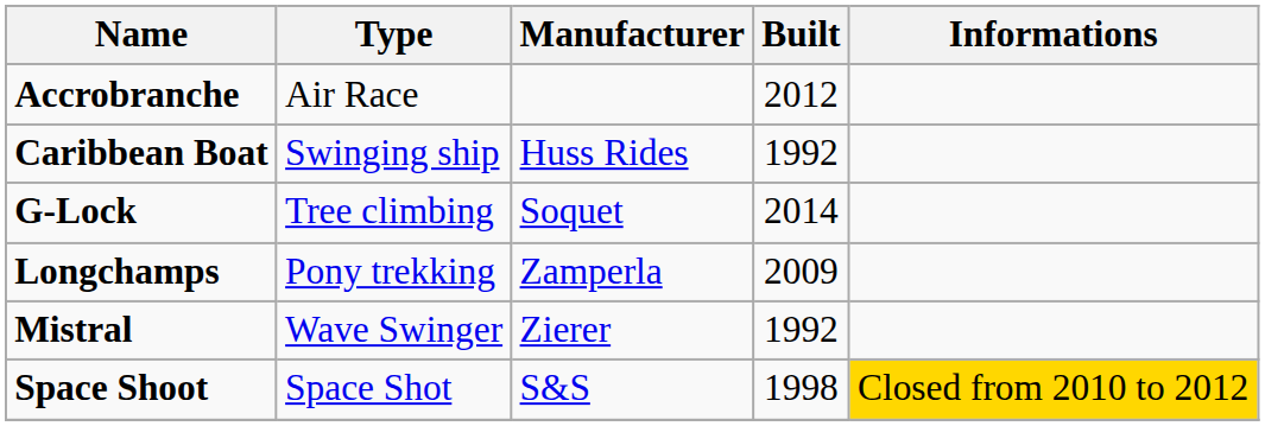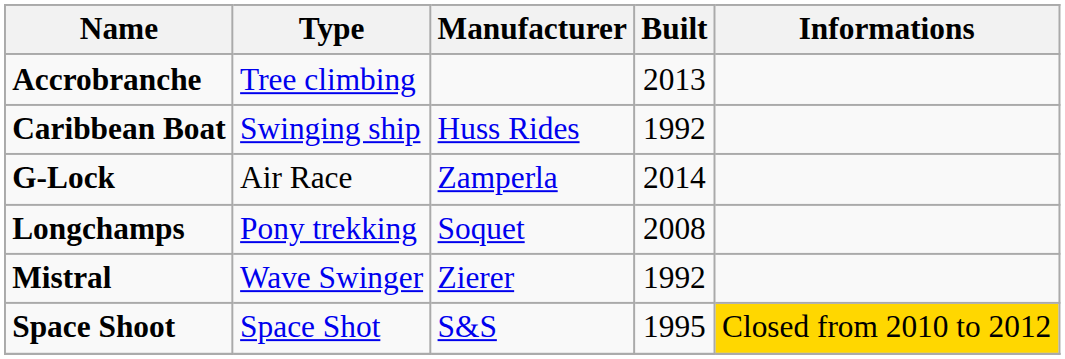Accrobranche | Type: Air Race -> Tree climbing
Accrobranche | Built: 2012 -> 2013
G-Lock | Type: Tree climbing -> Air Race
G-Lock | Manufacturer: Soquet -> Zamperla
Longchamps | Manufacturer: Zamperla -> Soquet
Longchamps | Built: 2009 -> 2008
Space Shoot | Built: 1998 -> 1995
